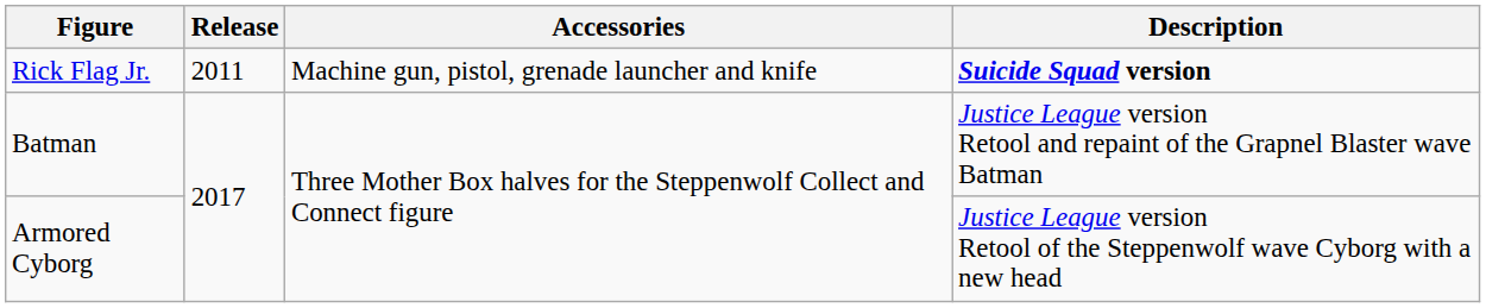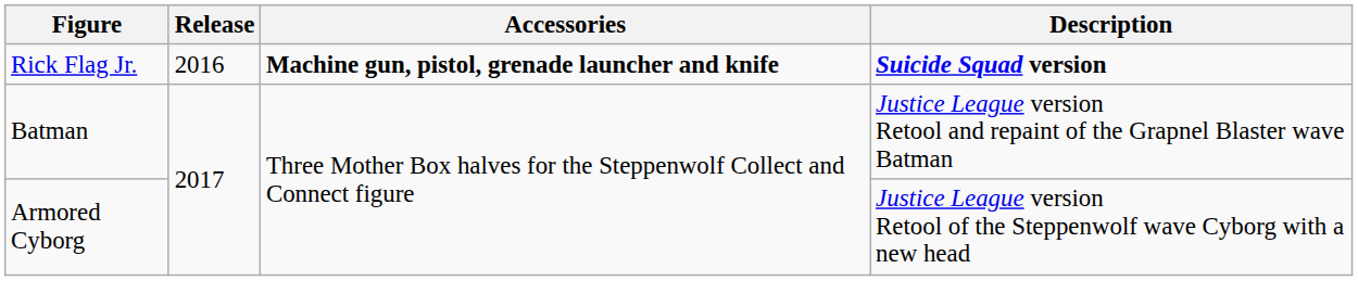Rick Flag Jr. | Release: 2011 -> 2016
Rick Flag Jr. | Accessories: normal -> bold
